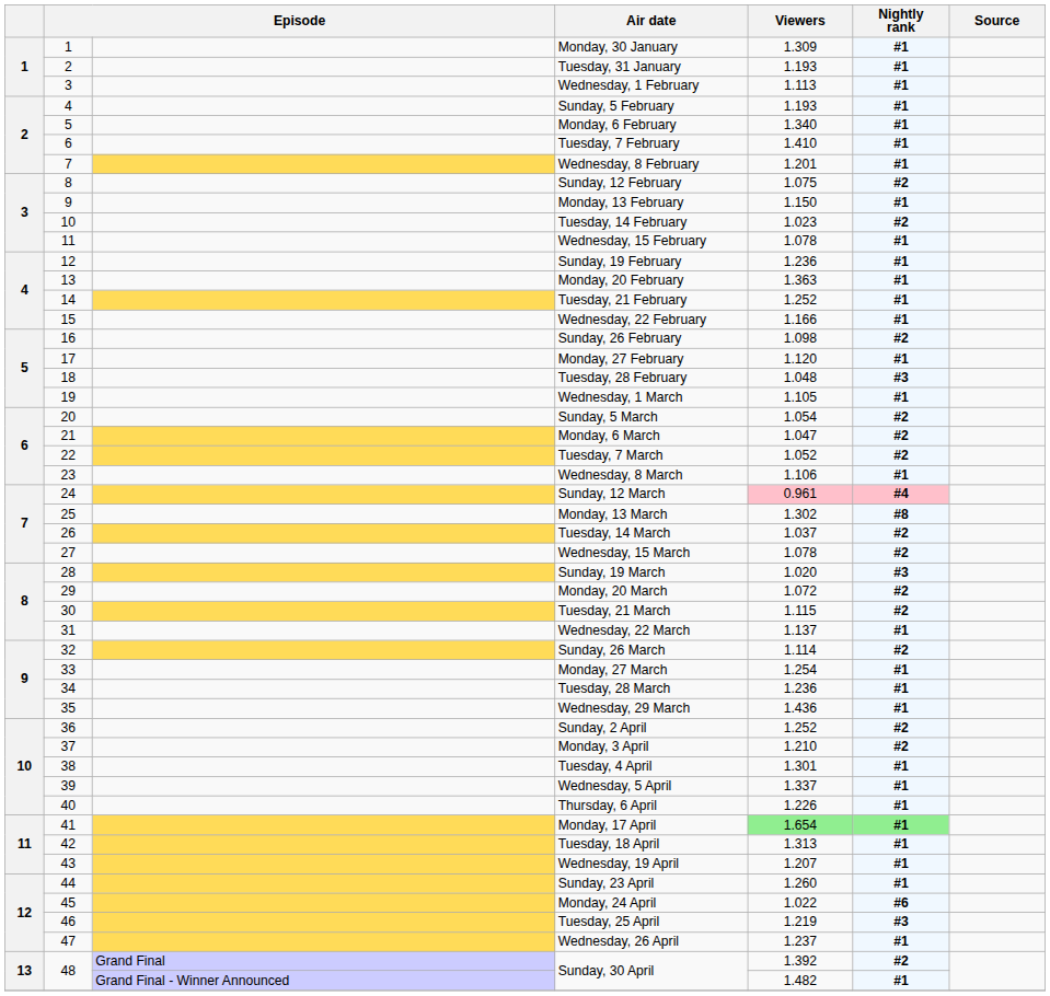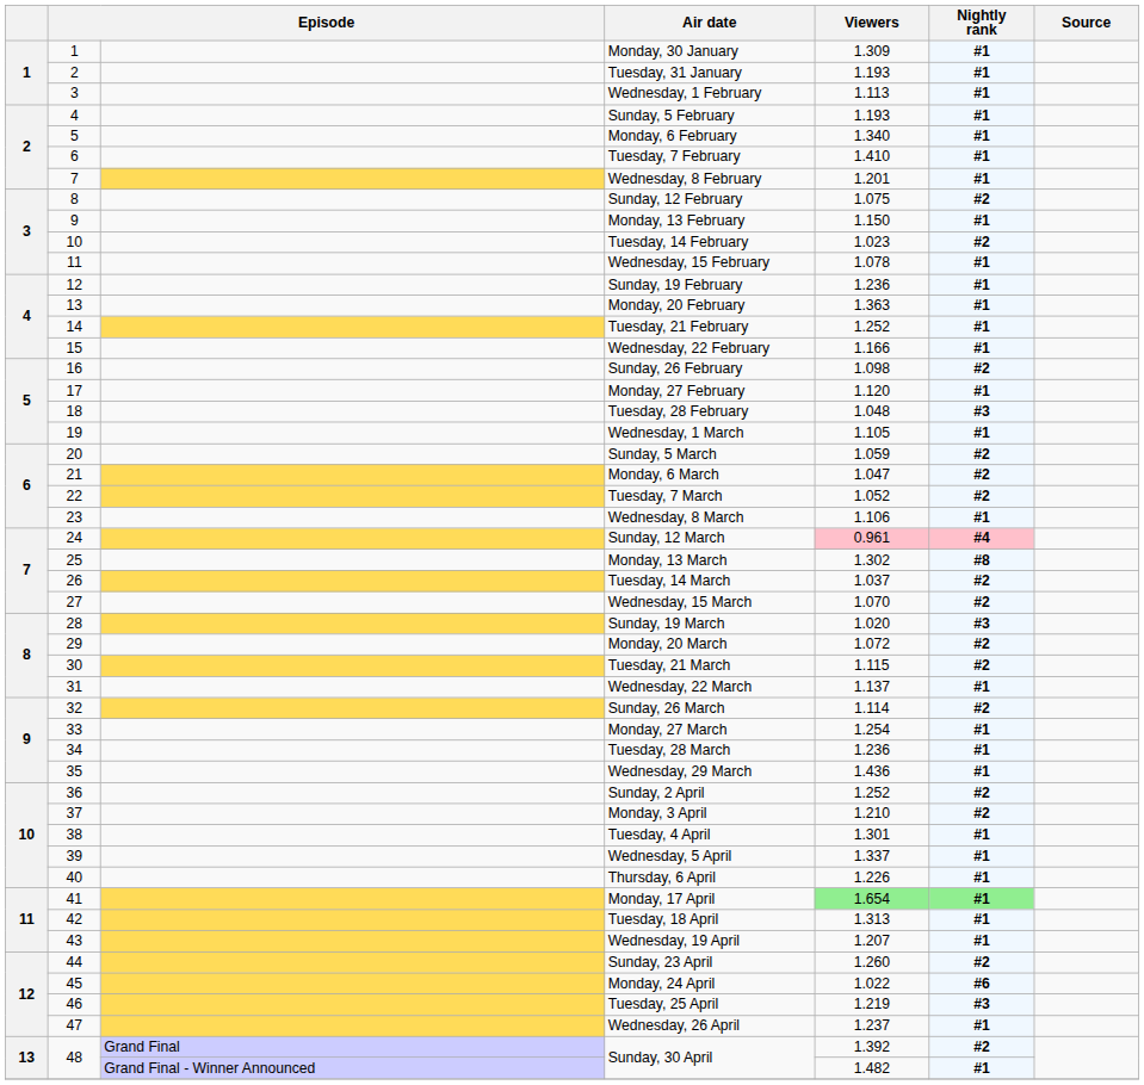Sunday, 5 March | Viewers: 1.054 -> 1.059
Wednesday, 15 March | Viewers: 1.078 -> 1.070
Sunday, 23 April | Nightly rank: #1 -> #2
